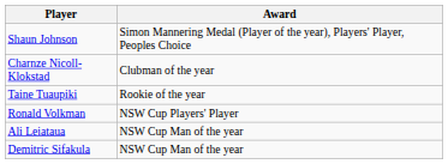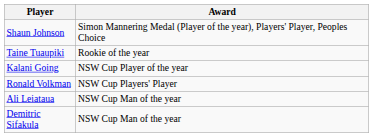- row: Charnze Nicoll-Klokstad | Clubman of the year
+ row: Kalani Going | NSW Cup Player of the year
